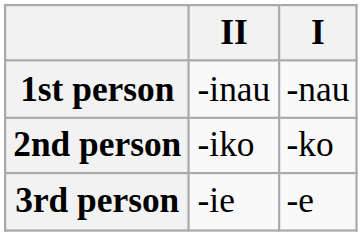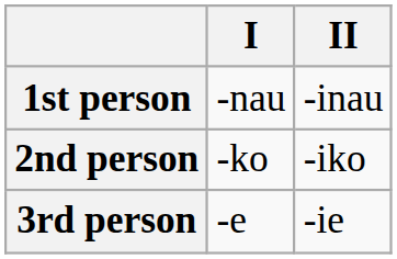columns swapped: I <-> II
